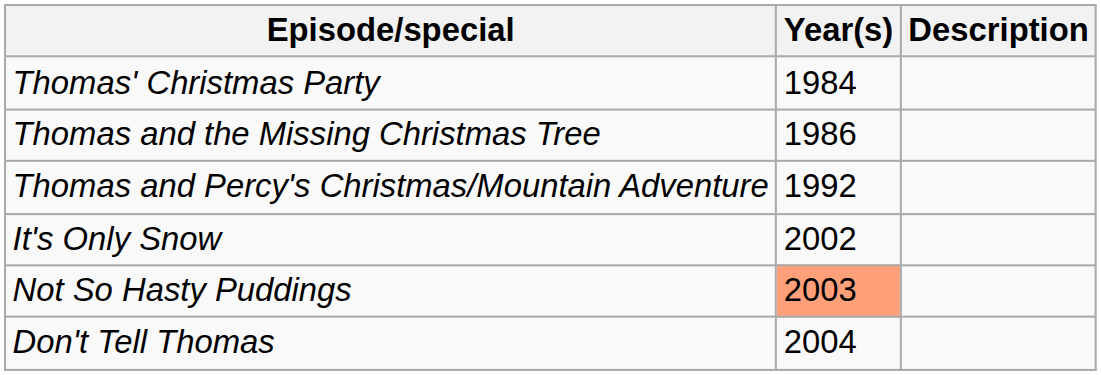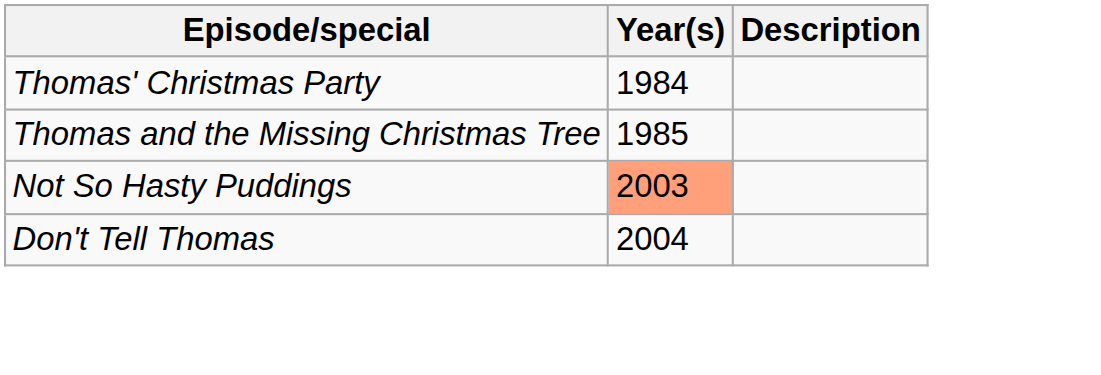Thomas and the Missing Christmas Tree | Year(s): 1986 -> 1985
- row: Thomas and Percy's Christmas/Mountain Adventure | 1992
- row: It's Only Snow | 2002
